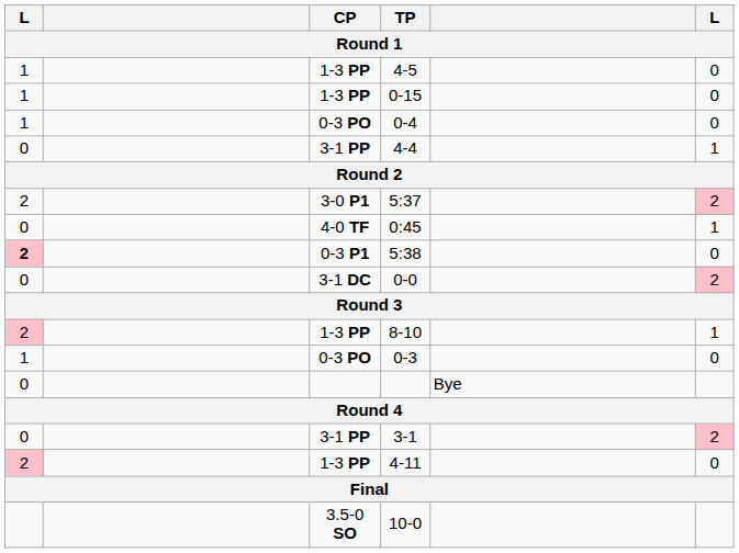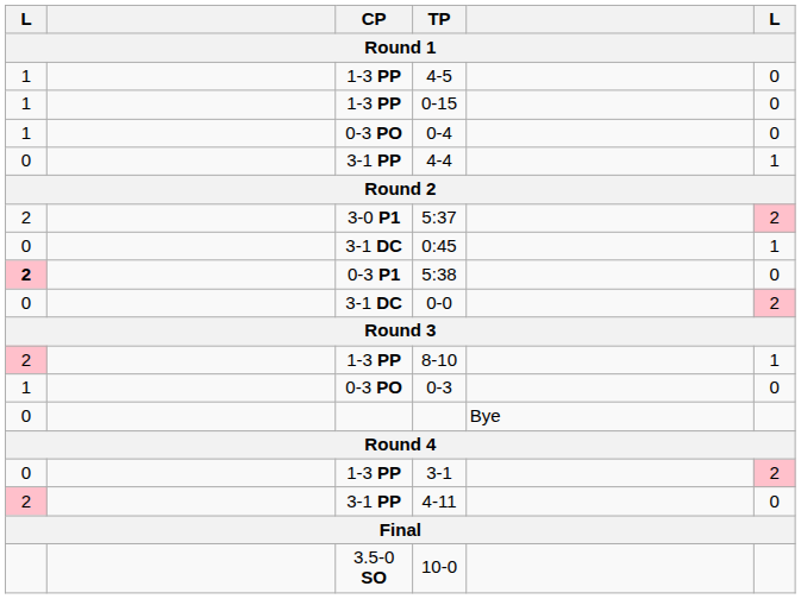0:45 | CP: 4-0 TF -> 3-1 DC
3-1 | CP: 3-1 PP -> 1-3 PP
4-11 | CP: 1-3 PP -> 3-1 PP
